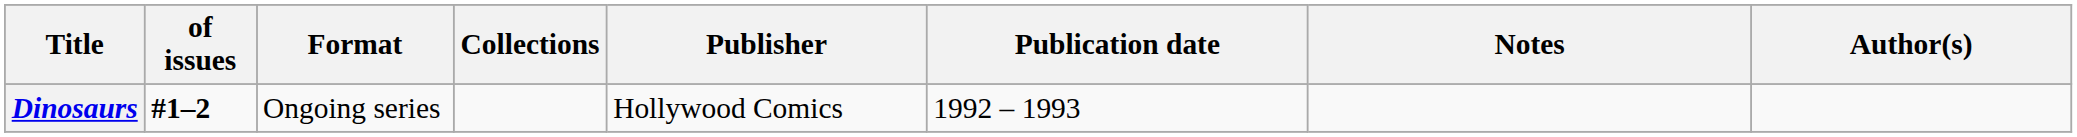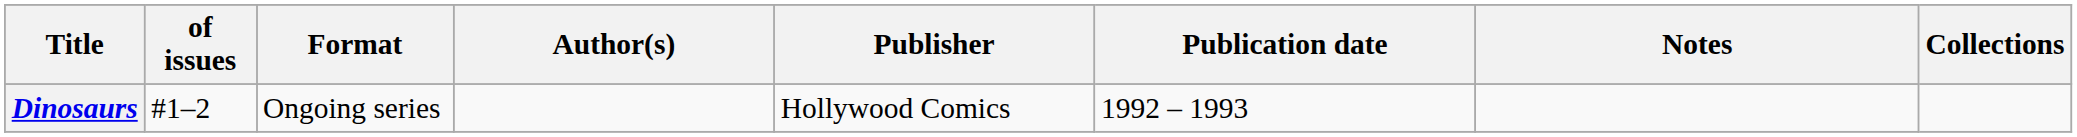columns swapped: Author(s) <-> Collections
Dinosaurs | of issues: bold -> normal
